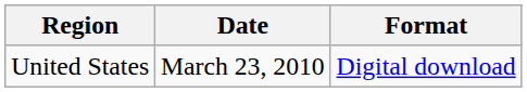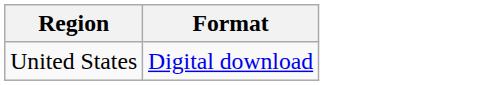- column: Date | March 23, 2010
